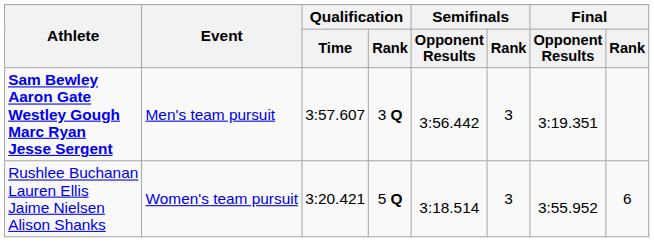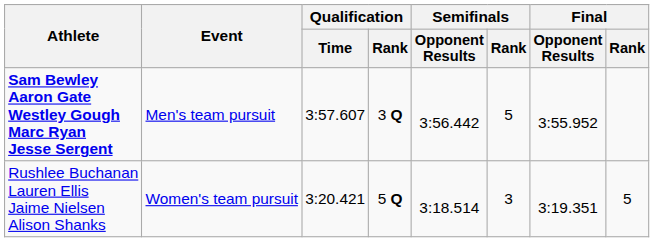Sam Bewley Aaron Gate Westley Gough Marc Ryan Jesse Sergent | Semifinals / Rank: 3 -> 5
Sam Bewley Aaron Gate Westley Gough Marc Ryan Jesse Sergent | Final / Opponent Results: 3:19.351 -> 3:55.952
Rushlee Buchanan Lauren Ellis Jaime Nielsen Alison Shanks | Final / Opponent Results: 3:55.952 -> 3:19.351
Rushlee Buchanan Lauren Ellis Jaime Nielsen Alison Shanks | Final / Rank: 6 -> 5
